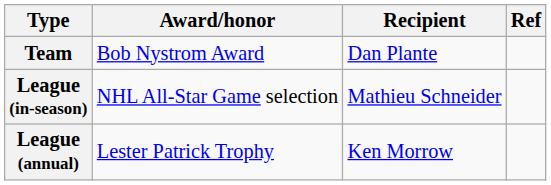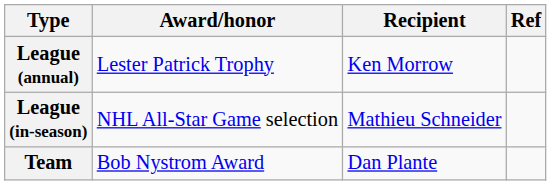rows swapped: League (annual) <-> Team
